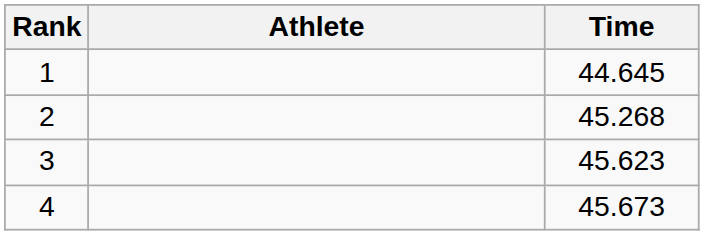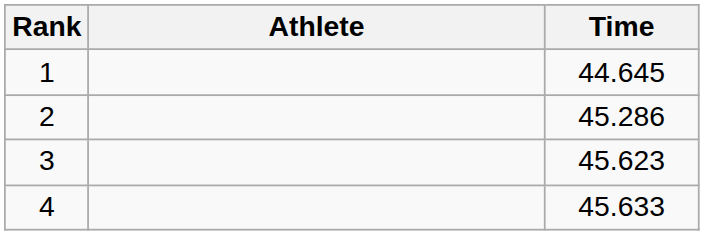2 | Time: 45.268 -> 45.286
4 | Time: 45.673 -> 45.633
